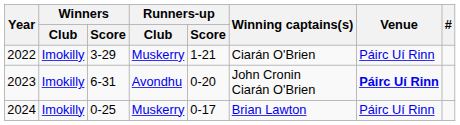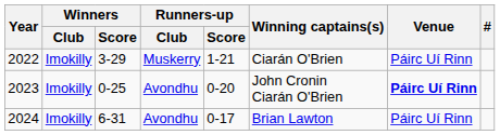2023 | Winners / Score: 6-31 -> 0-25
2024 | Winners / Score: 0-25 -> 6-31
2024 | Runners-up / Club: Muskerry -> Avondhu
